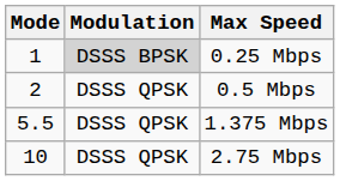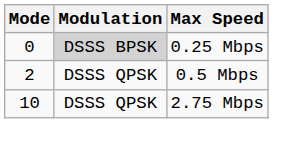0.25 Mbps | Mode: 1 -> 0
- row: 5.5 | DSSS QPSK | 1.375 Mbps
